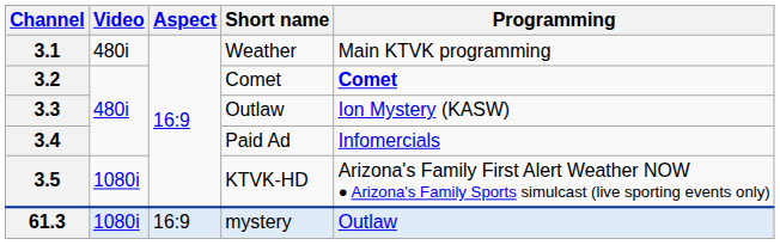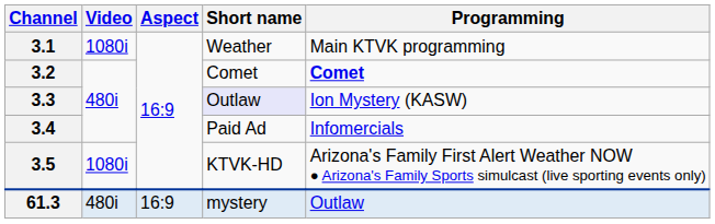3.1 | Video: 480i -> 1080i
3.3 | Short name: no background -> lavender background
61.3 | Video: 1080i -> 480i
